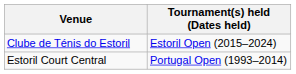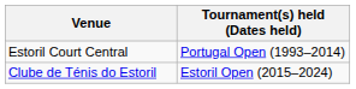rows swapped: Clube de Ténis do Estoril <-> Estoril Court Central
